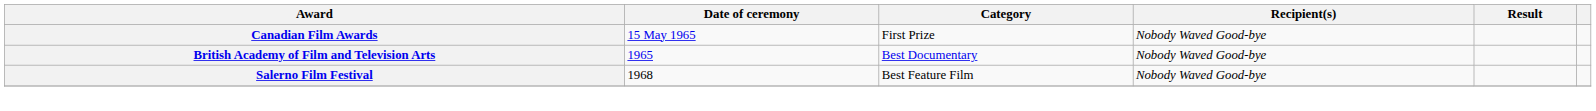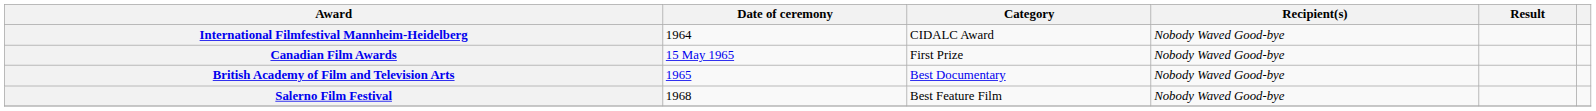+ row: International Filmfestival Mannheim-Heidelberg | 1964 | CIDALC Award | Nobody Waved Good-bye
